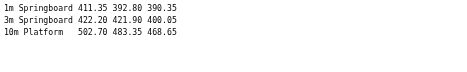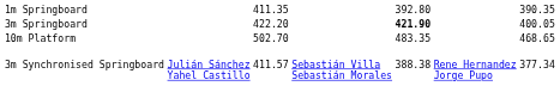3m Springboard | column 5: normal -> bold
+ row: 3m Synchronised Springboard | Julián Sánchez Yahel Castillo | 411.57 | Sebastián Villa Sebastián Morales | 388.38 | Rene Hernandez Jorge Pupo | 377.34
